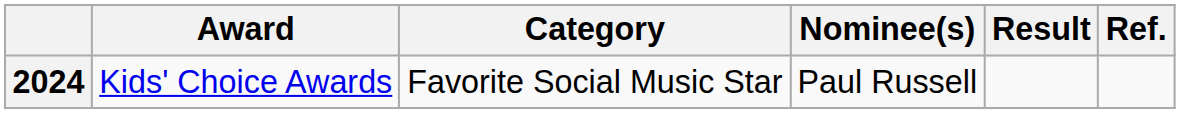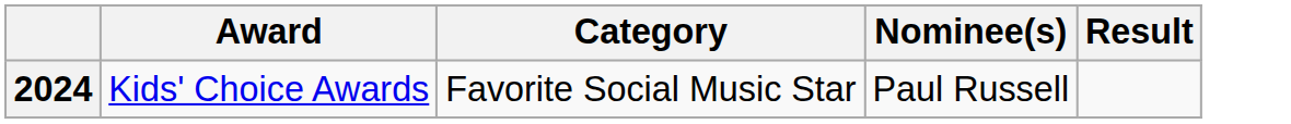- column: Ref.
